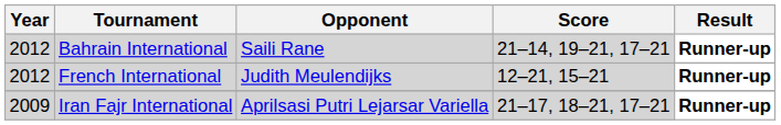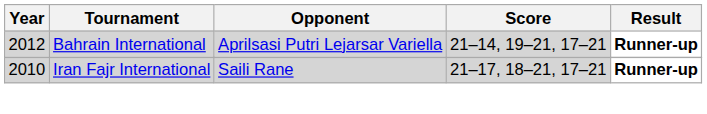Bahrain International | Opponent: Saili Rane -> Aprilsasi Putri Lejarsar Variella
- row: 2012 | French International | Judith Meulendijks | 12–21, 15–21 | Runner-up
Iran Fajr International | Year: 2009 -> 2010
Iran Fajr International | Opponent: Aprilsasi Putri Lejarsar Variella -> Saili Rane
